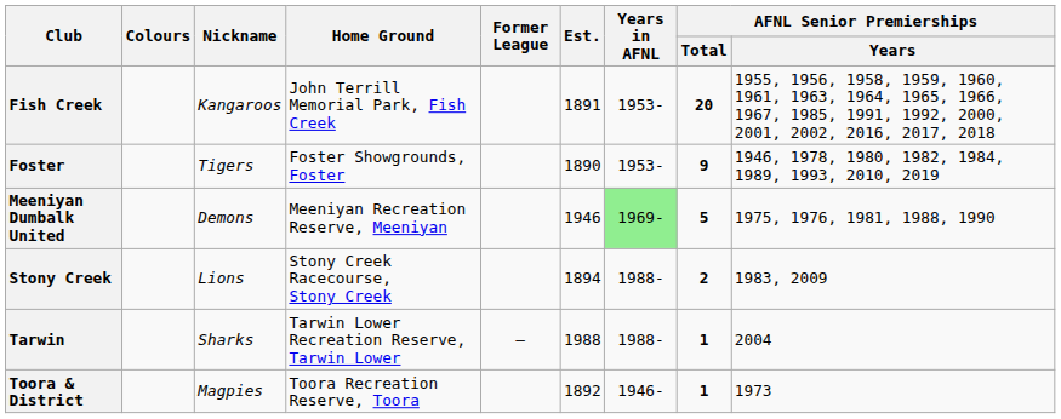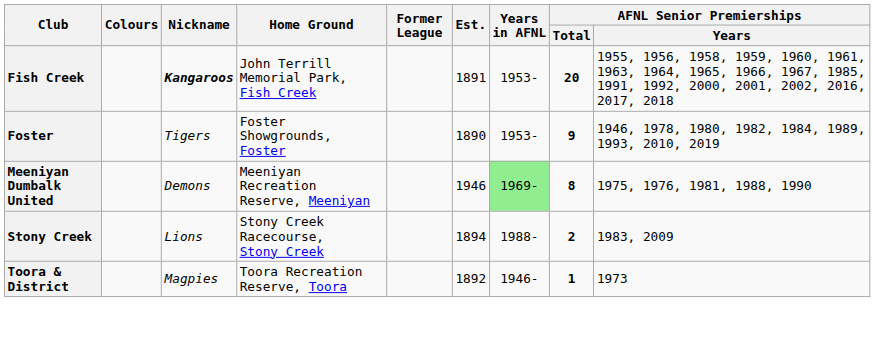Fish Creek | Nickname: normal -> bold
Meeniyan Dumbalk United | AFNL Senior Premierships / Total: 5 -> 8
- row: Tarwin | Sharks | Tarwin Lower Recreation Reserve, Tarwin Lower | – | 1988 | 1988- | 1 | 2004
